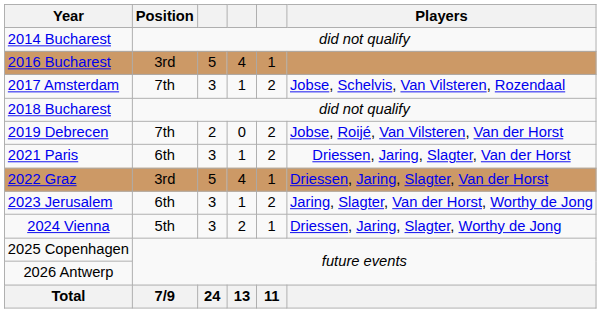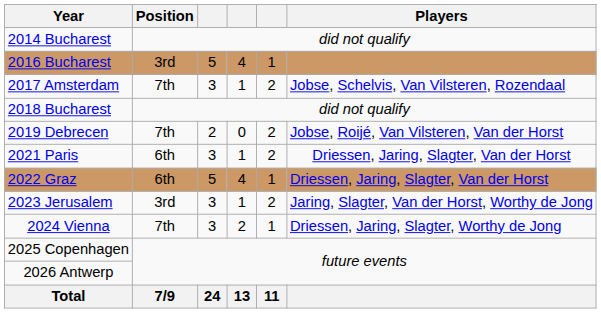2022 Graz | Position: 3rd -> 6th
2023 Jerusalem | Position: 6th -> 3rd
2024 Vienna | Position: 5th -> 7th
